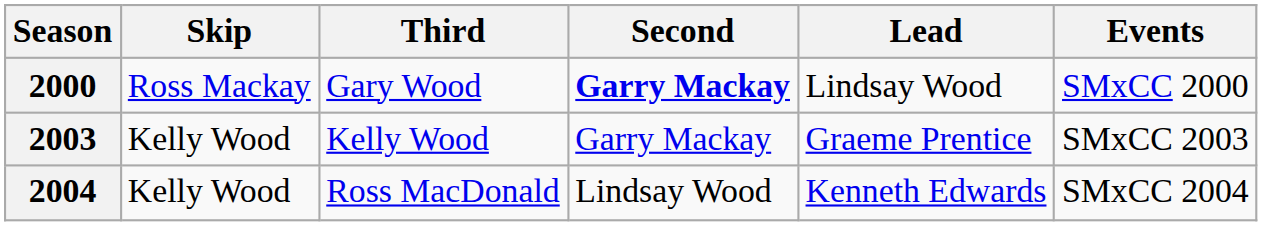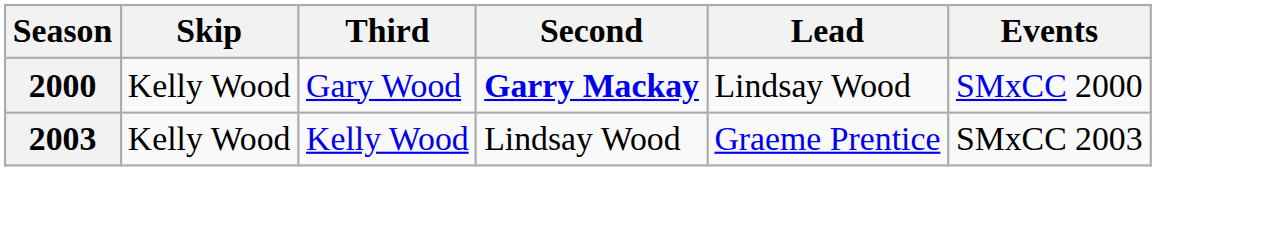2000 | Skip: Ross Mackay -> Kelly Wood
2003 | Second: Garry Mackay -> Lindsay Wood
- row: 2004 | Kelly Wood | Ross MacDonald | Lindsay Wood | Kenneth Edwards | SMxCC 2004
